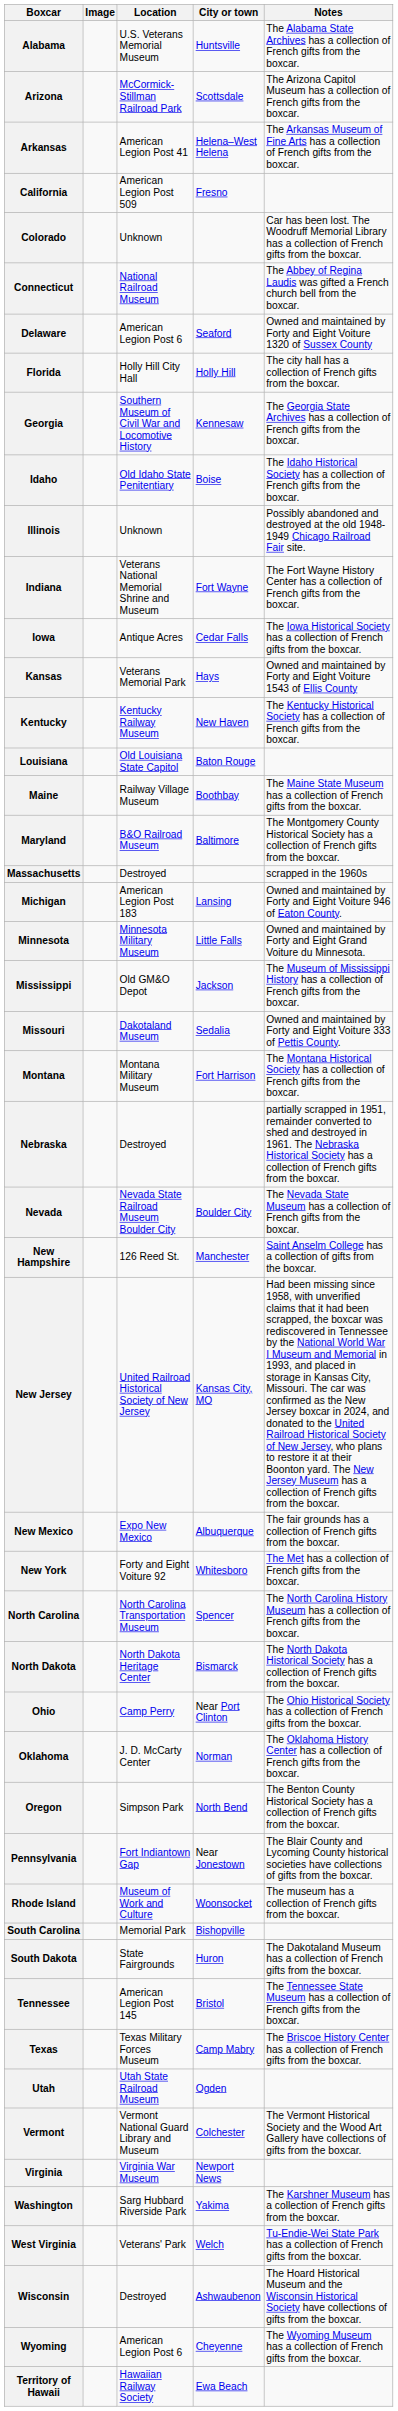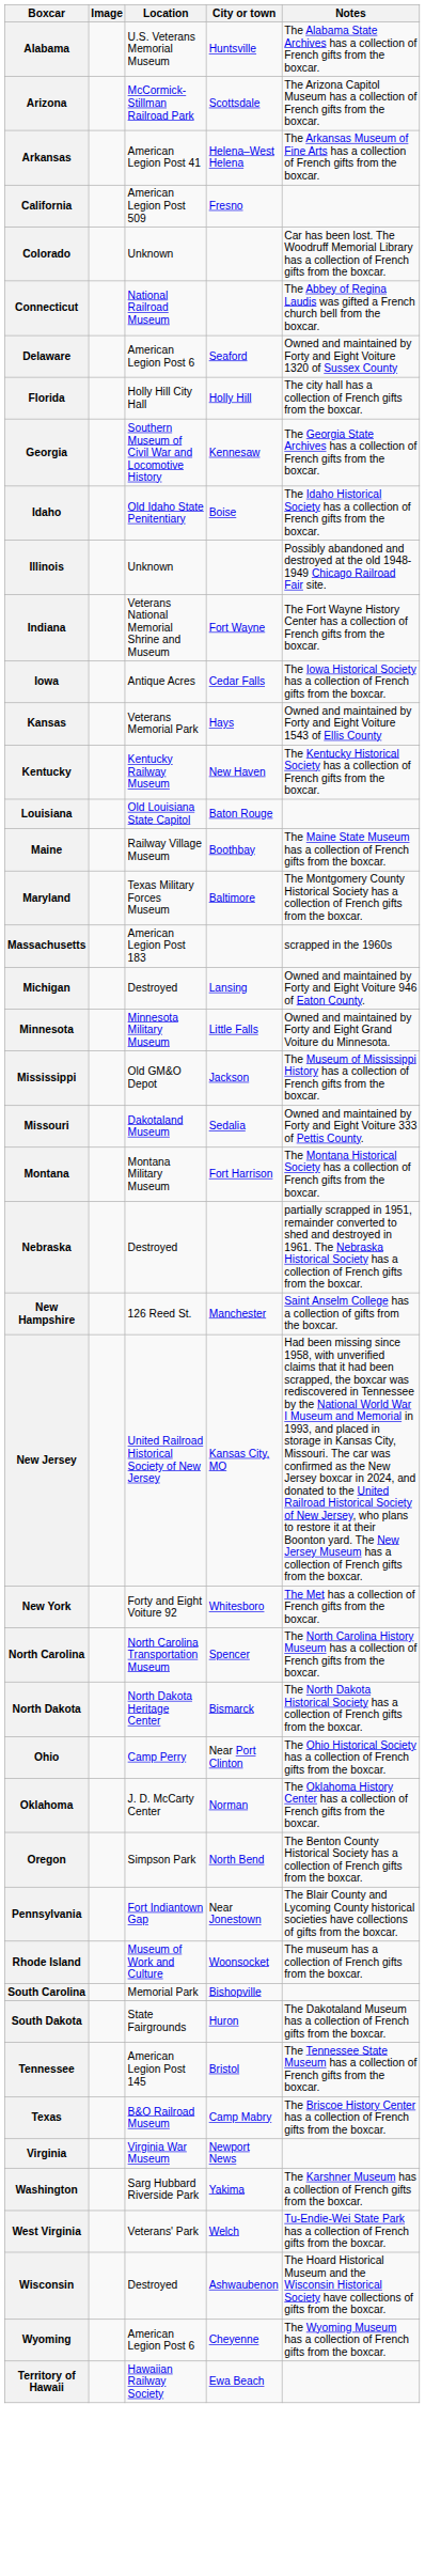Maryland | Location: B&O Railroad Museum -> Texas Military Forces Museum
Massachusetts | Location: Destroyed -> American Legion Post 183
Michigan | Location: American Legion Post 183 -> Destroyed
- row: Nevada | Nevada State Railroad Museum Boulder City | Boulder City | The Nevada State Museum has a collection of French gifts from the boxcar.
- row: New Mexico | Expo New Mexico | Albuquerque | The fair grounds has a collection of French gifts from the boxcar.
Texas | Location: Texas Military Forces Museum -> B&O Railroad Museum
- row: Utah | Utah State Railroad Museum | Ogden
- row: Vermont | Vermont National Guard Library and Museum | Colchester | The Vermont Historical Society and the Wood Art Gallery have collections of gifts from the boxcar.
